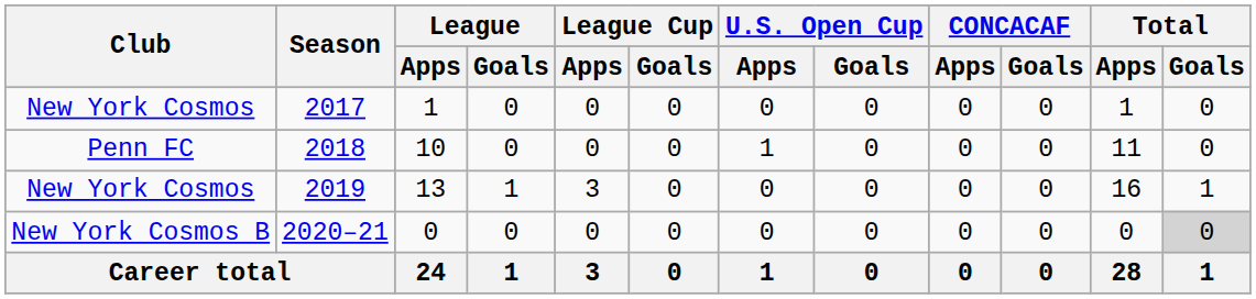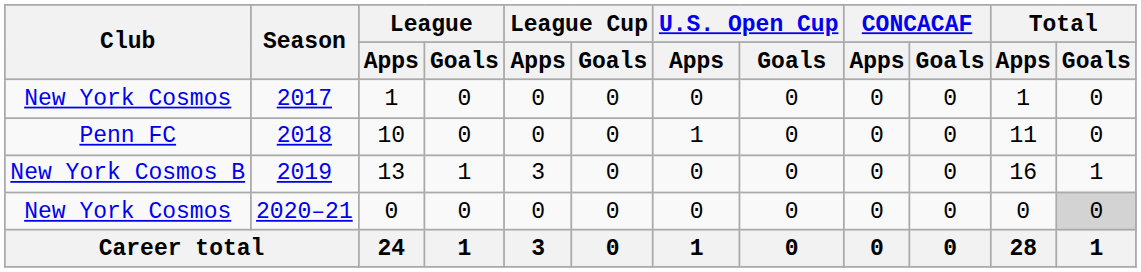2019 | Club: New York Cosmos -> New York Cosmos B
2020–21 | Club: New York Cosmos B -> New York Cosmos
